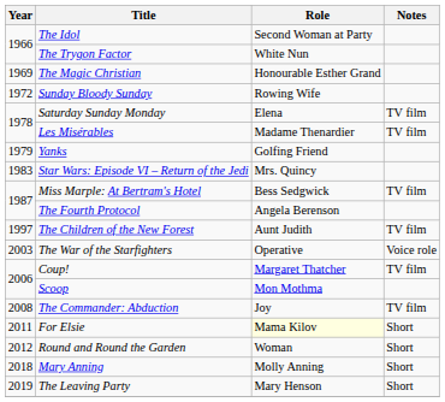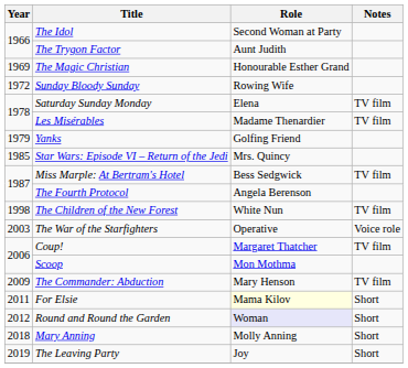The Trygon Factor | Role: White Nun -> Aunt Judith
Star Wars: Episode VI – Return of the Jedi | Year: 1983 -> 1985
The Children of the New Forest | Year: 1997 -> 1998
The Children of the New Forest | Role: Aunt Judith -> White Nun
The Commander: Abduction | Year: 2008 -> 2009
The Commander: Abduction | Role: Joy -> Mary Henson
Round and Round the Garden | Role: no background -> lavender background
The Leaving Party | Role: Mary Henson -> Joy
